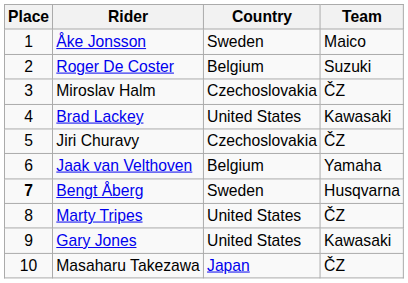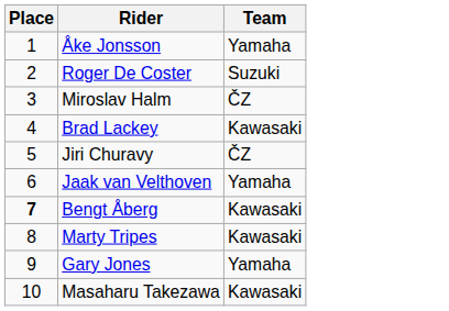- column: Country | Sweden | Belgium | Czechoslovakia | United States | Czechoslovakia | Belgium | Sweden | United States | United States | Japan
Åke Jonsson | Team: Maico -> Yamaha
Bengt Åberg | Team: Husqvarna -> Kawasaki
Marty Tripes | Team: ČZ -> Kawasaki
Gary Jones | Team: Kawasaki -> Yamaha
Masaharu Takezawa | Team: ČZ -> Kawasaki
